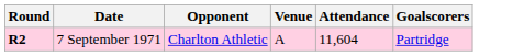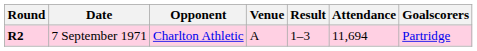+ column: Result | 1–3
7 September 1971 | Attendance: 11,604 -> 11,694
